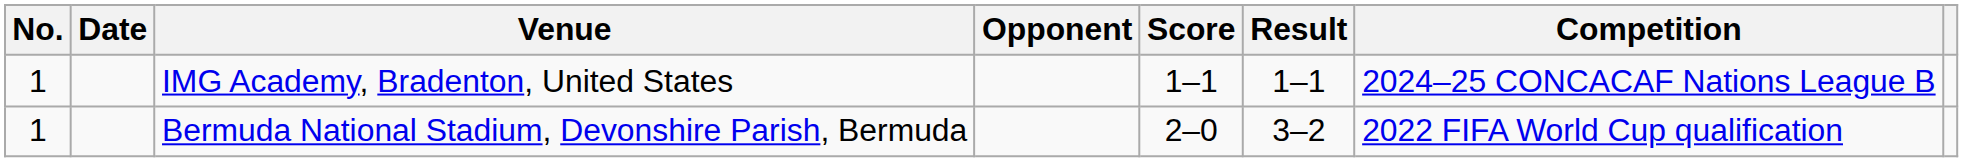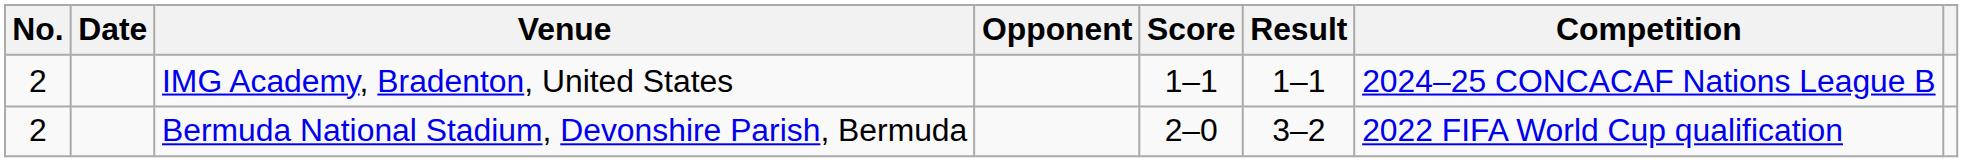IMG Academy, Bradenton, United States | No.: 1 -> 2
Bermuda National Stadium, Devonshire Parish, Bermuda | No.: 1 -> 2
